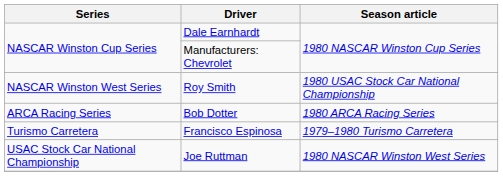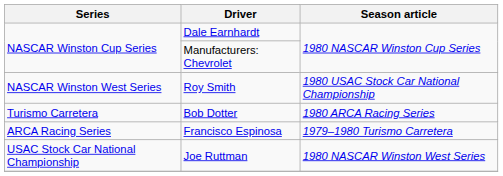Bob Dotter | Series: ARCA Racing Series -> Turismo Carretera
Francisco Espinosa | Series: Turismo Carretera -> ARCA Racing Series
